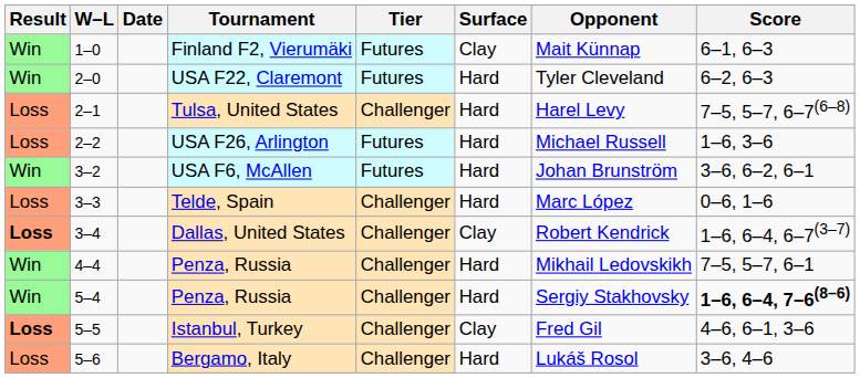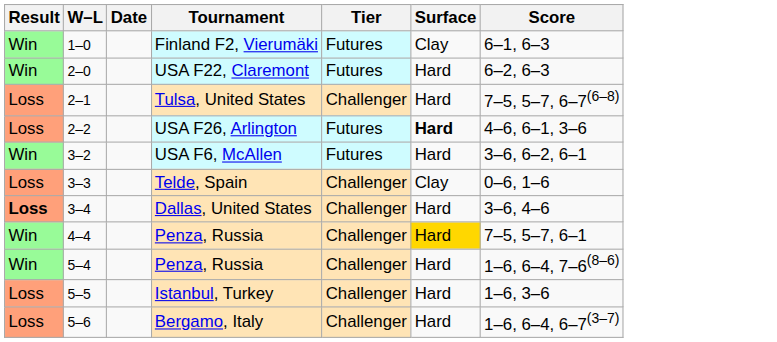- column: Opponent | Mait Künnap | Tyler Cleveland | Harel Levy | Michael Russell | Johan Brunström | Marc López | Robert Kendrick | Mikhail Ledovskikh | Sergiy Stakhovsky | Fred Gil | Lukáš Rosol
USA F26, Arlington | Surface: normal -> bold
USA F26, Arlington | Score: 1–6, 3–6 -> 4–6, 6–1, 3–6
Telde, Spain | Surface: Hard -> Clay
Dallas, United States | Surface: Clay -> Hard
Dallas, United States | Score: 1–6, 6–4, 6–7(3–7) -> 3–6, 4–6
4–4 / Penza, Russia | Surface: no background -> gold background
5–4 / Penza, Russia | Score: bold -> normal
Istanbul, Turkey | Result: bold -> normal
Istanbul, Turkey | Surface: Clay -> Hard
Istanbul, Turkey | Score: 4–6, 6–1, 3–6 -> 1–6, 3–6
Bergamo, Italy | Score: 3–6, 4–6 -> 1–6, 6–4, 6–7(3–7)
